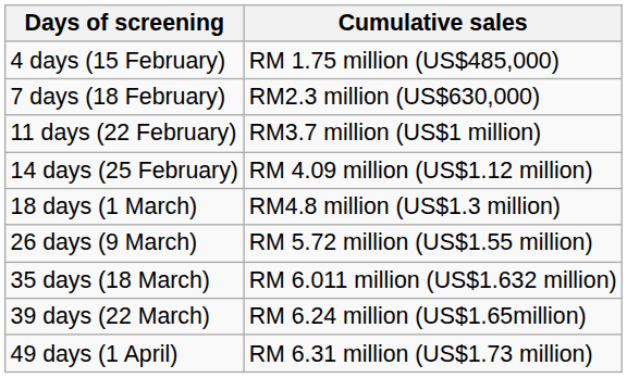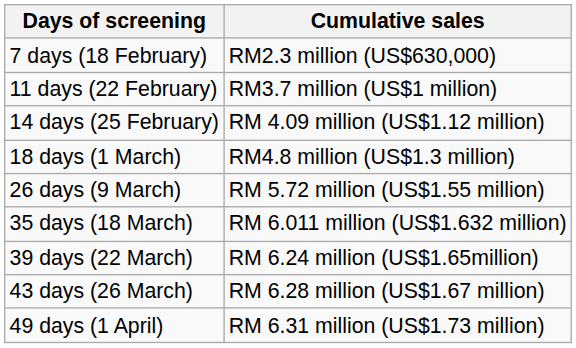- row: 4 days (15 February) | RM 1.75 million (US$485,000)
+ row: 43 days (26 March) | RM 6.28 million (US$1.67 million)
